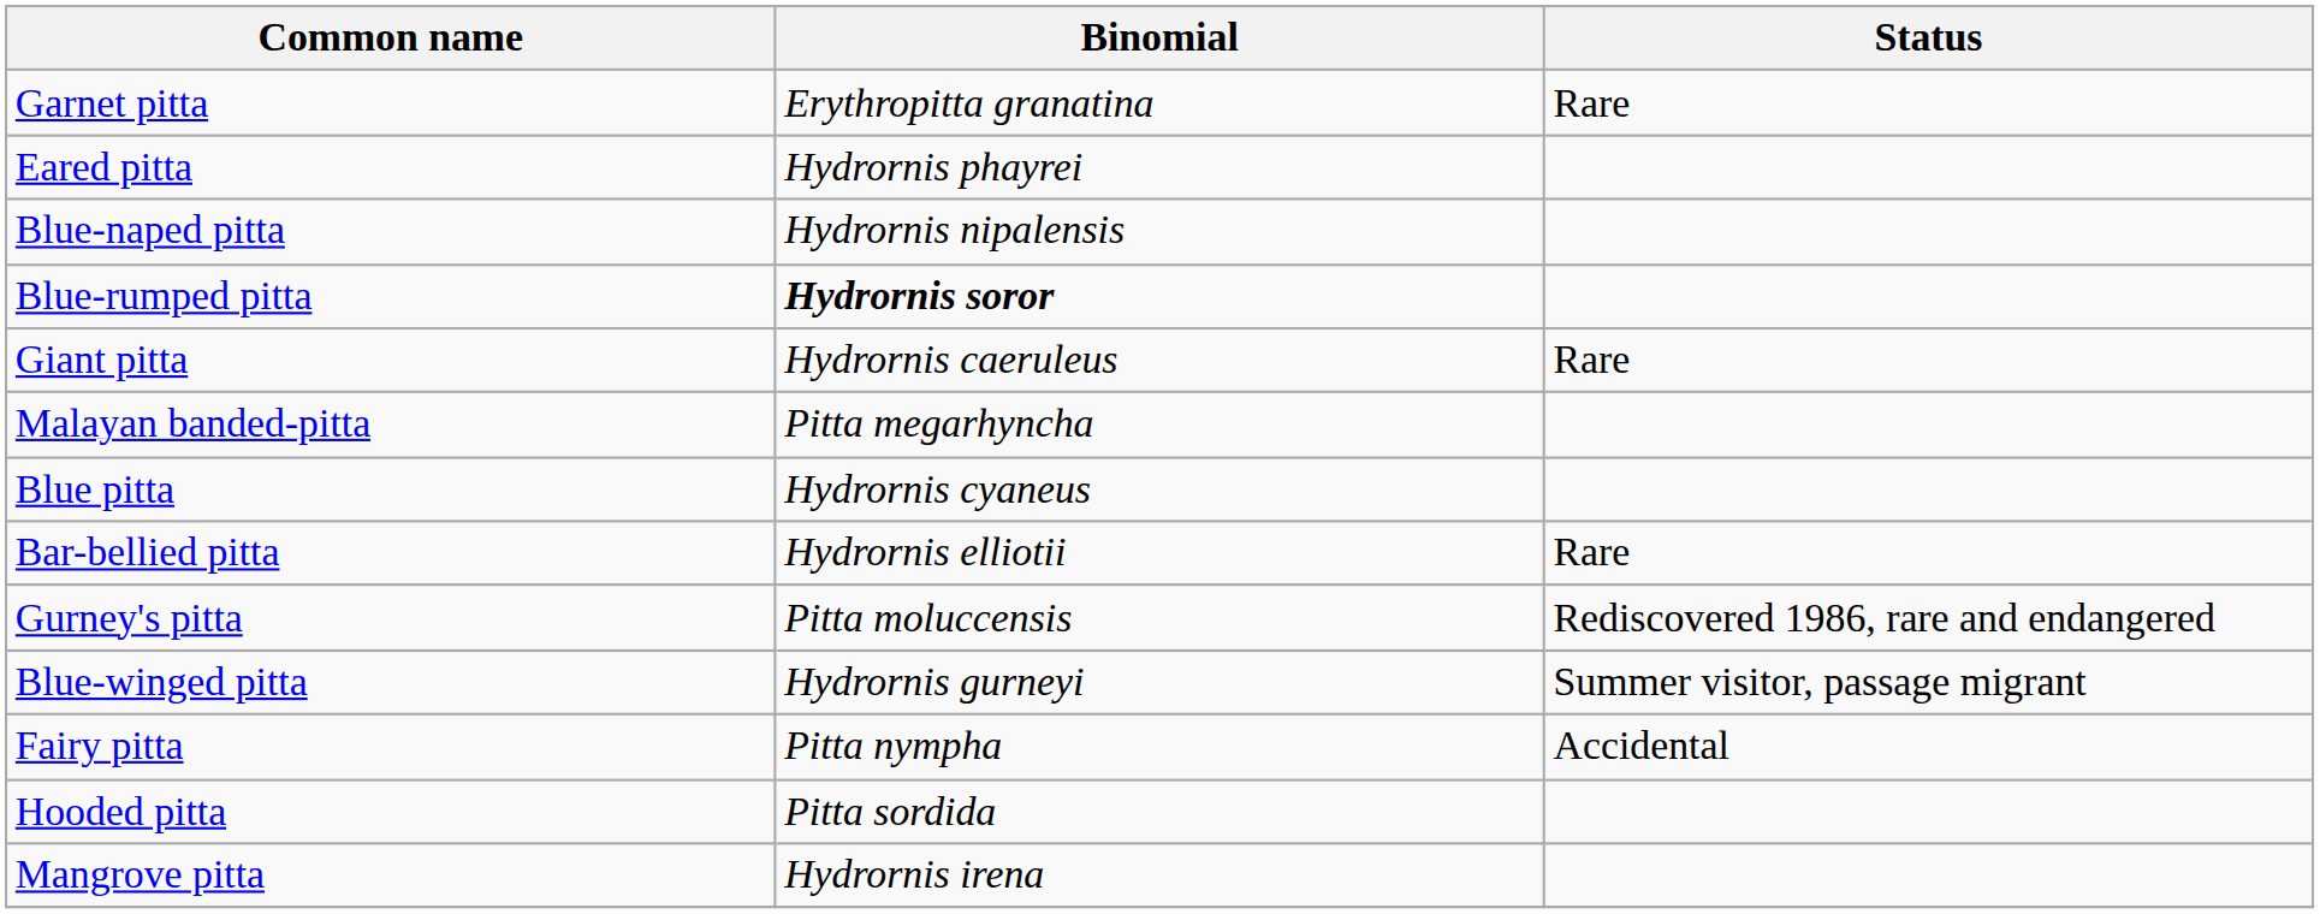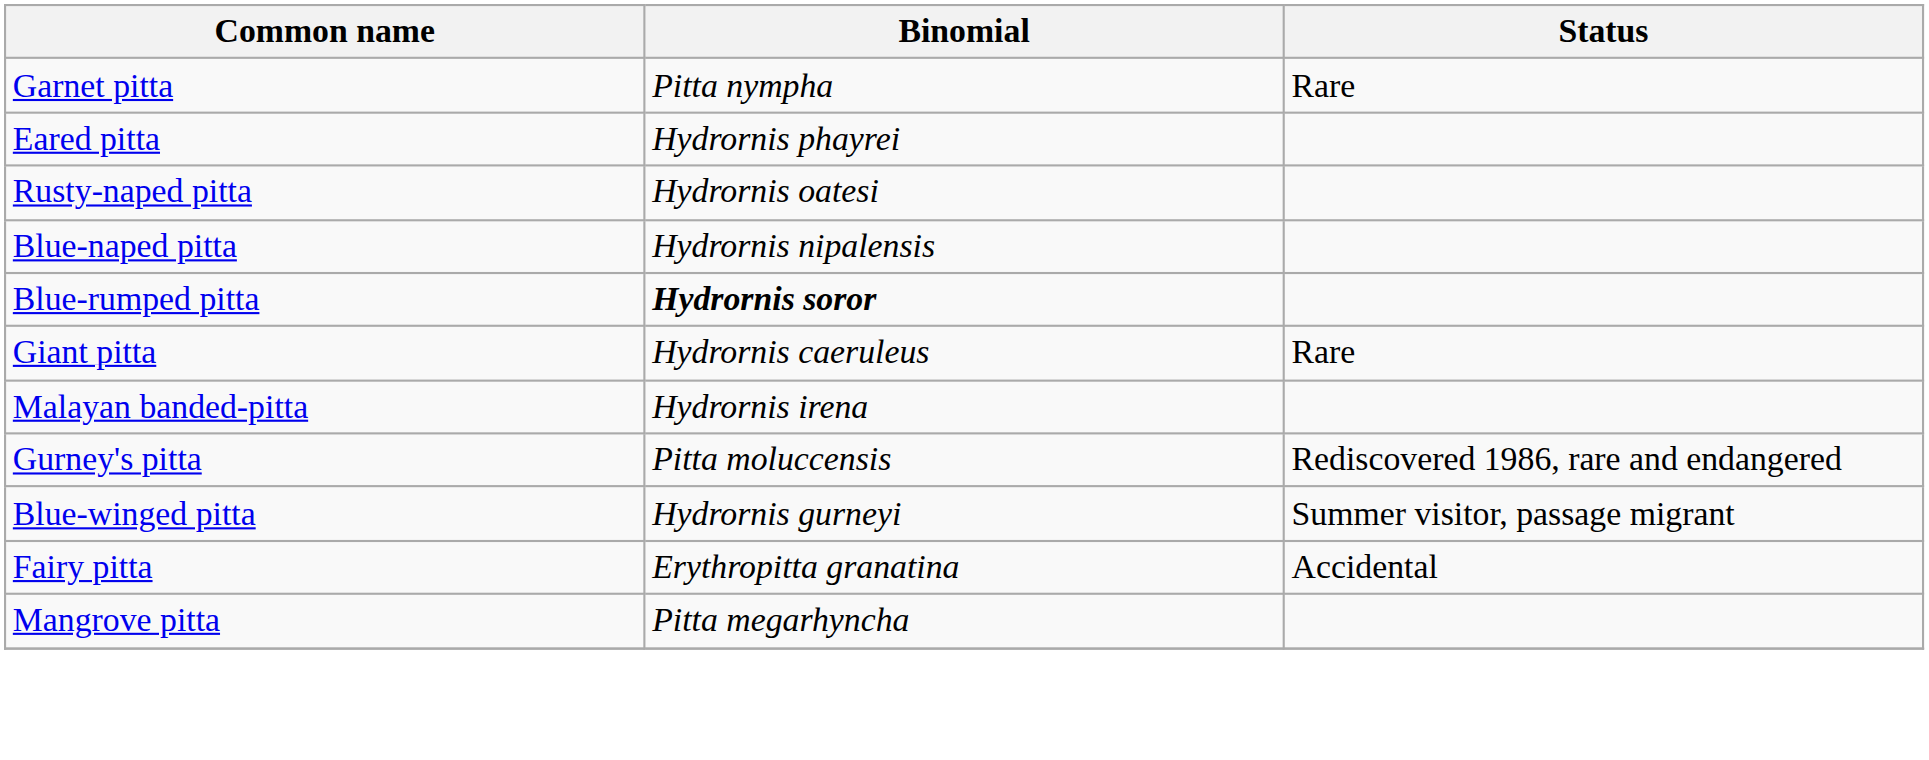Garnet pitta | Binomial: Erythropitta granatina -> Pitta nympha
+ row: Rusty-naped pitta | Hydrornis oatesi
Malayan banded-pitta | Binomial: Pitta megarhyncha -> Hydrornis irena
- row: Blue pitta | Hydrornis cyaneus
- row: Bar-bellied pitta | Hydrornis elliotii | Rare
Fairy pitta | Binomial: Pitta nympha -> Erythropitta granatina
- row: Hooded pitta | Pitta sordida
Mangrove pitta | Binomial: Hydrornis irena -> Pitta megarhyncha
